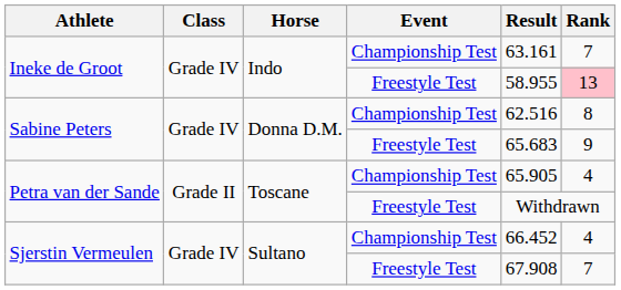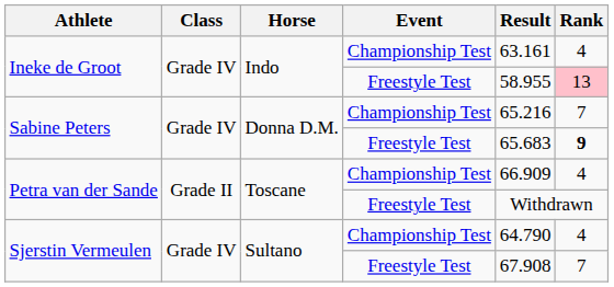Ineke de Groot / Championship Test | Rank: 7 -> 4
Sabine Peters / Championship Test | Result: 62.516 -> 65.216
Sabine Peters / Championship Test | Rank: 8 -> 7
Sabine Peters / Freestyle Test | Rank: normal -> bold
Petra van der Sande / Championship Test | Result: 65.905 -> 66.909
Sjerstin Vermeulen / Championship Test | Result: 66.452 -> 64.790
